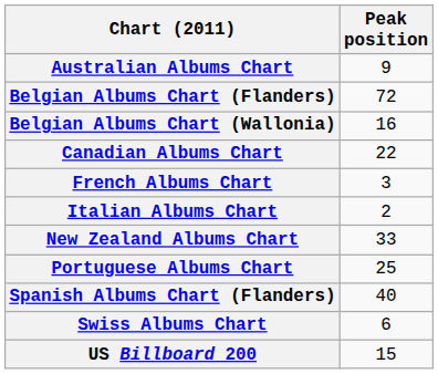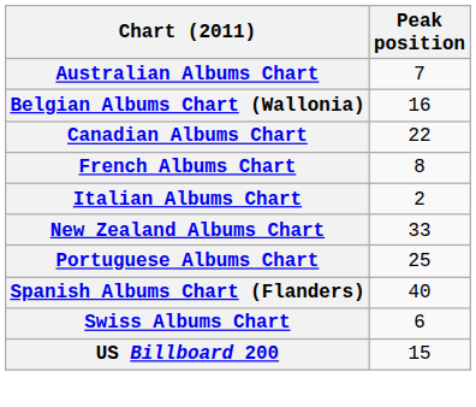Australian Albums Chart | Peak position: 9 -> 7
- row: Belgian Albums Chart (Flanders) | 72
French Albums Chart | Peak position: 3 -> 8
